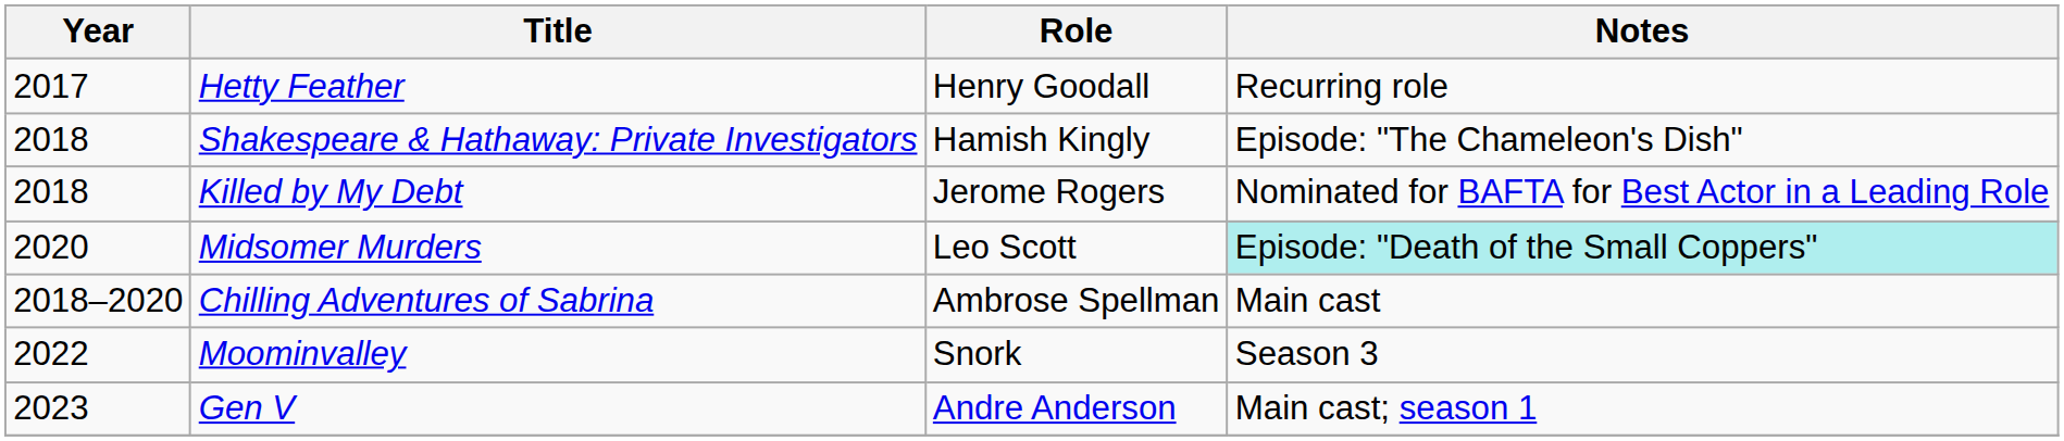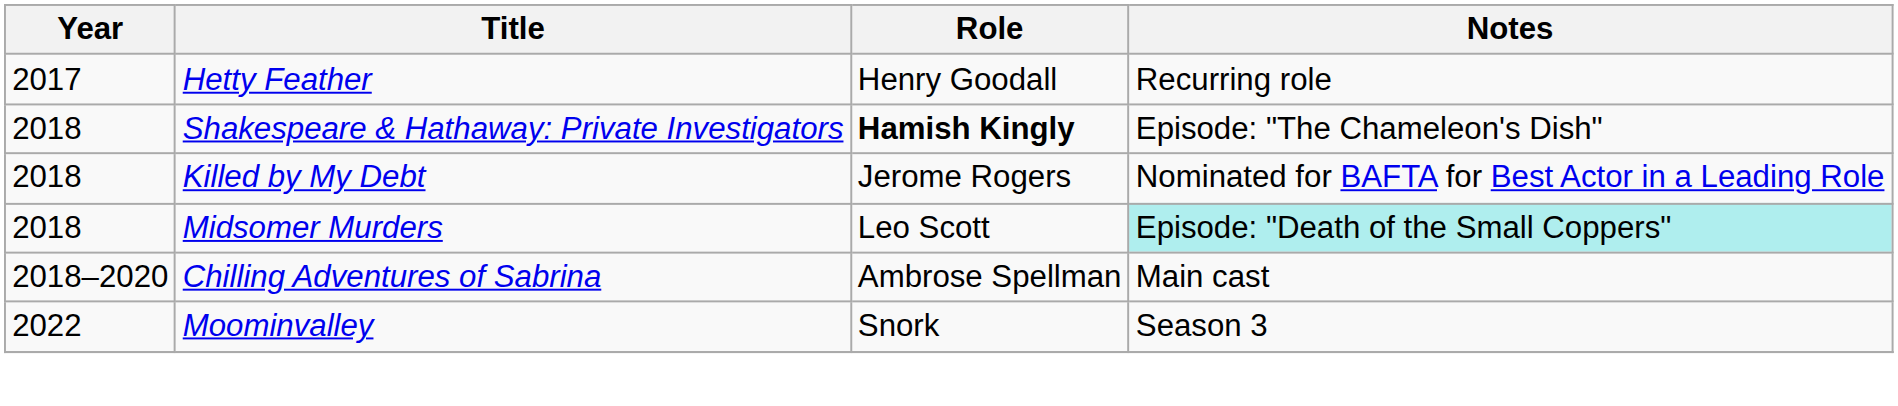Shakespeare & Hathaway: Private Investigators | Role: normal -> bold
Midsomer Murders | Year: 2020 -> 2018
- row: 2023 | Gen V | Andre Anderson | Main cast; season 1
